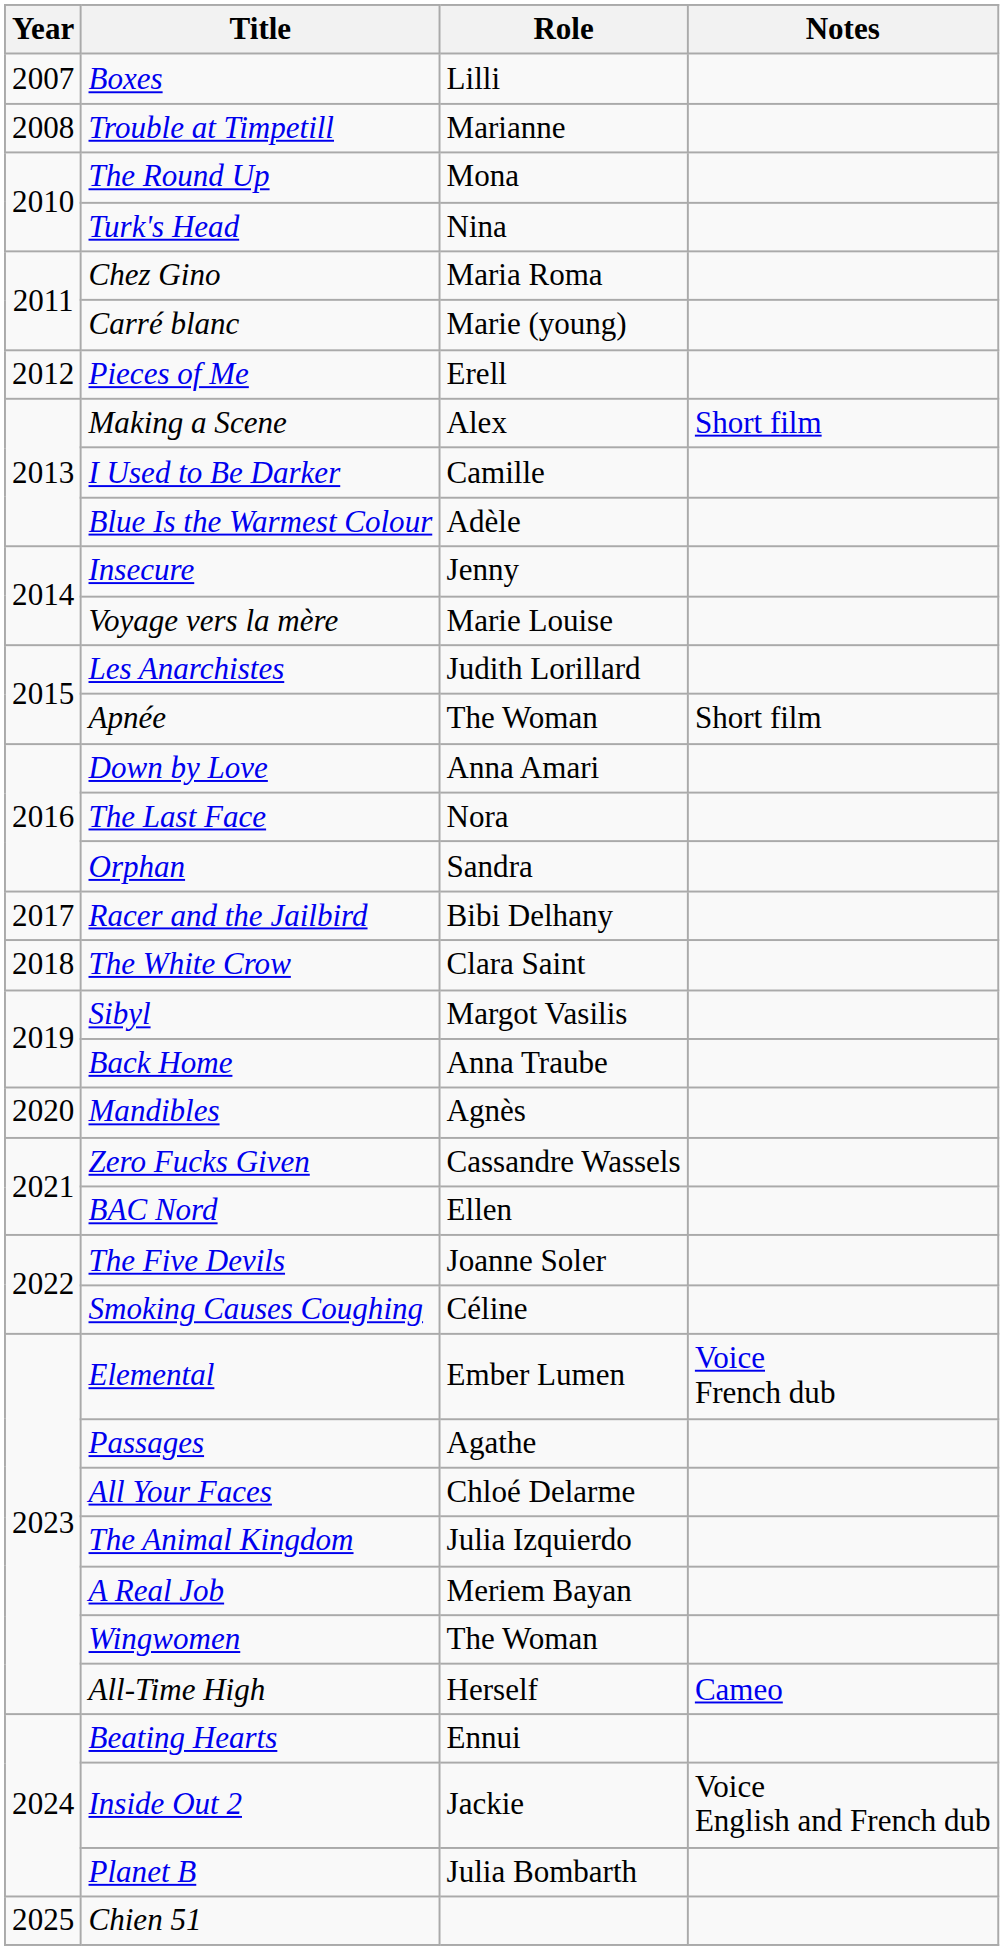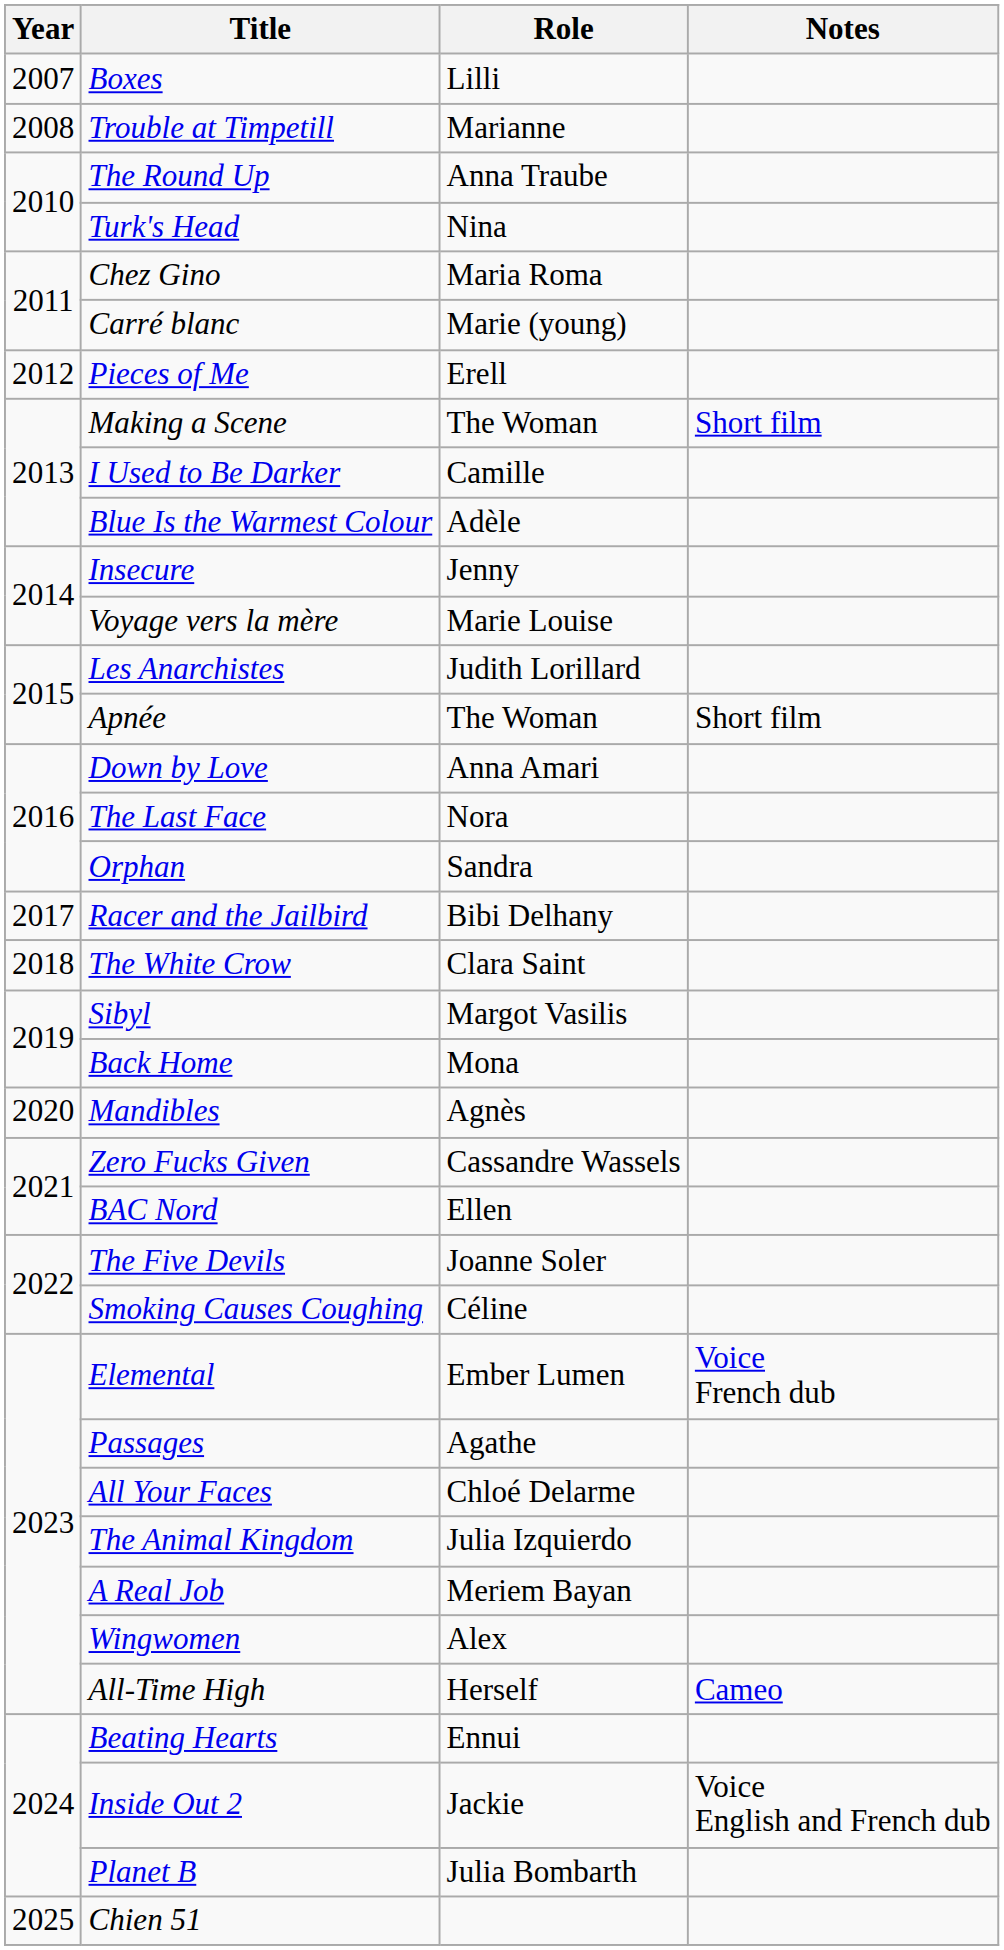The Round Up | Role: Mona -> Anna Traube
Making a Scene | Role: Alex -> The Woman
Back Home | Role: Anna Traube -> Mona
Wingwomen | Role: The Woman -> Alex
